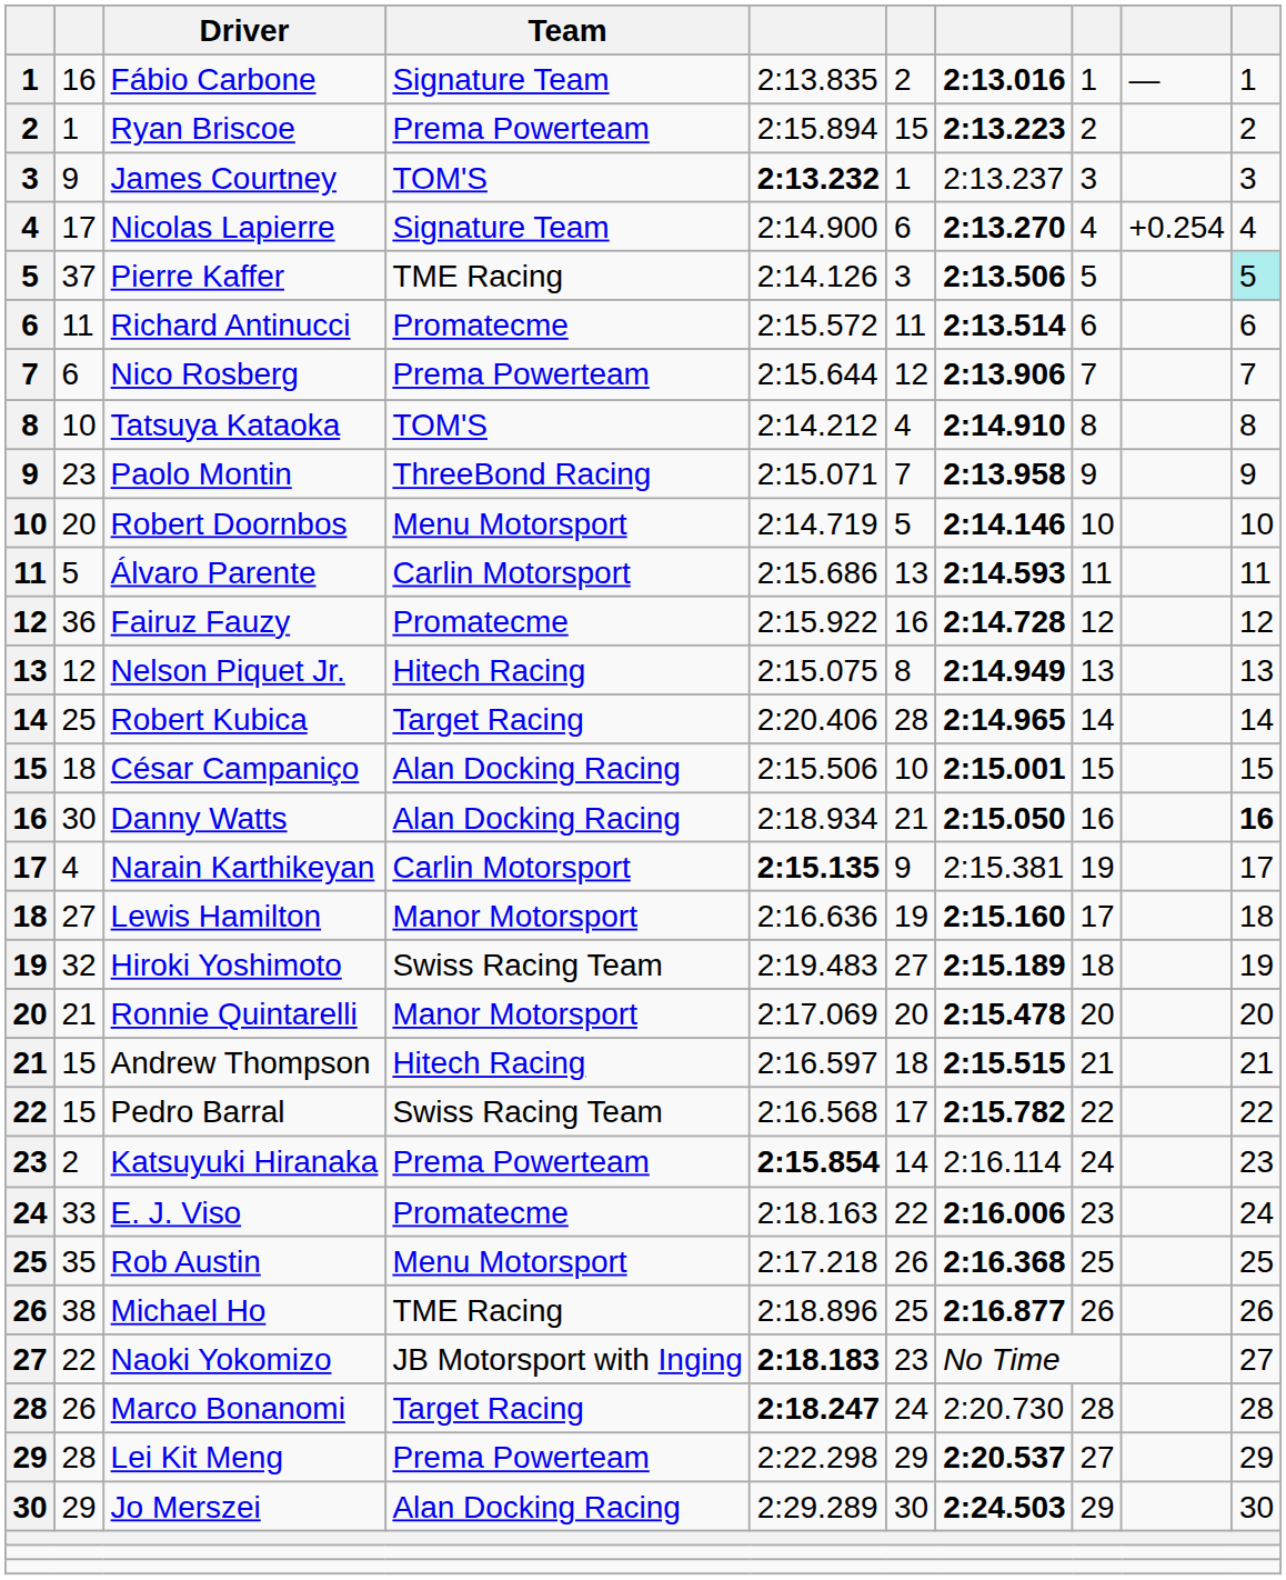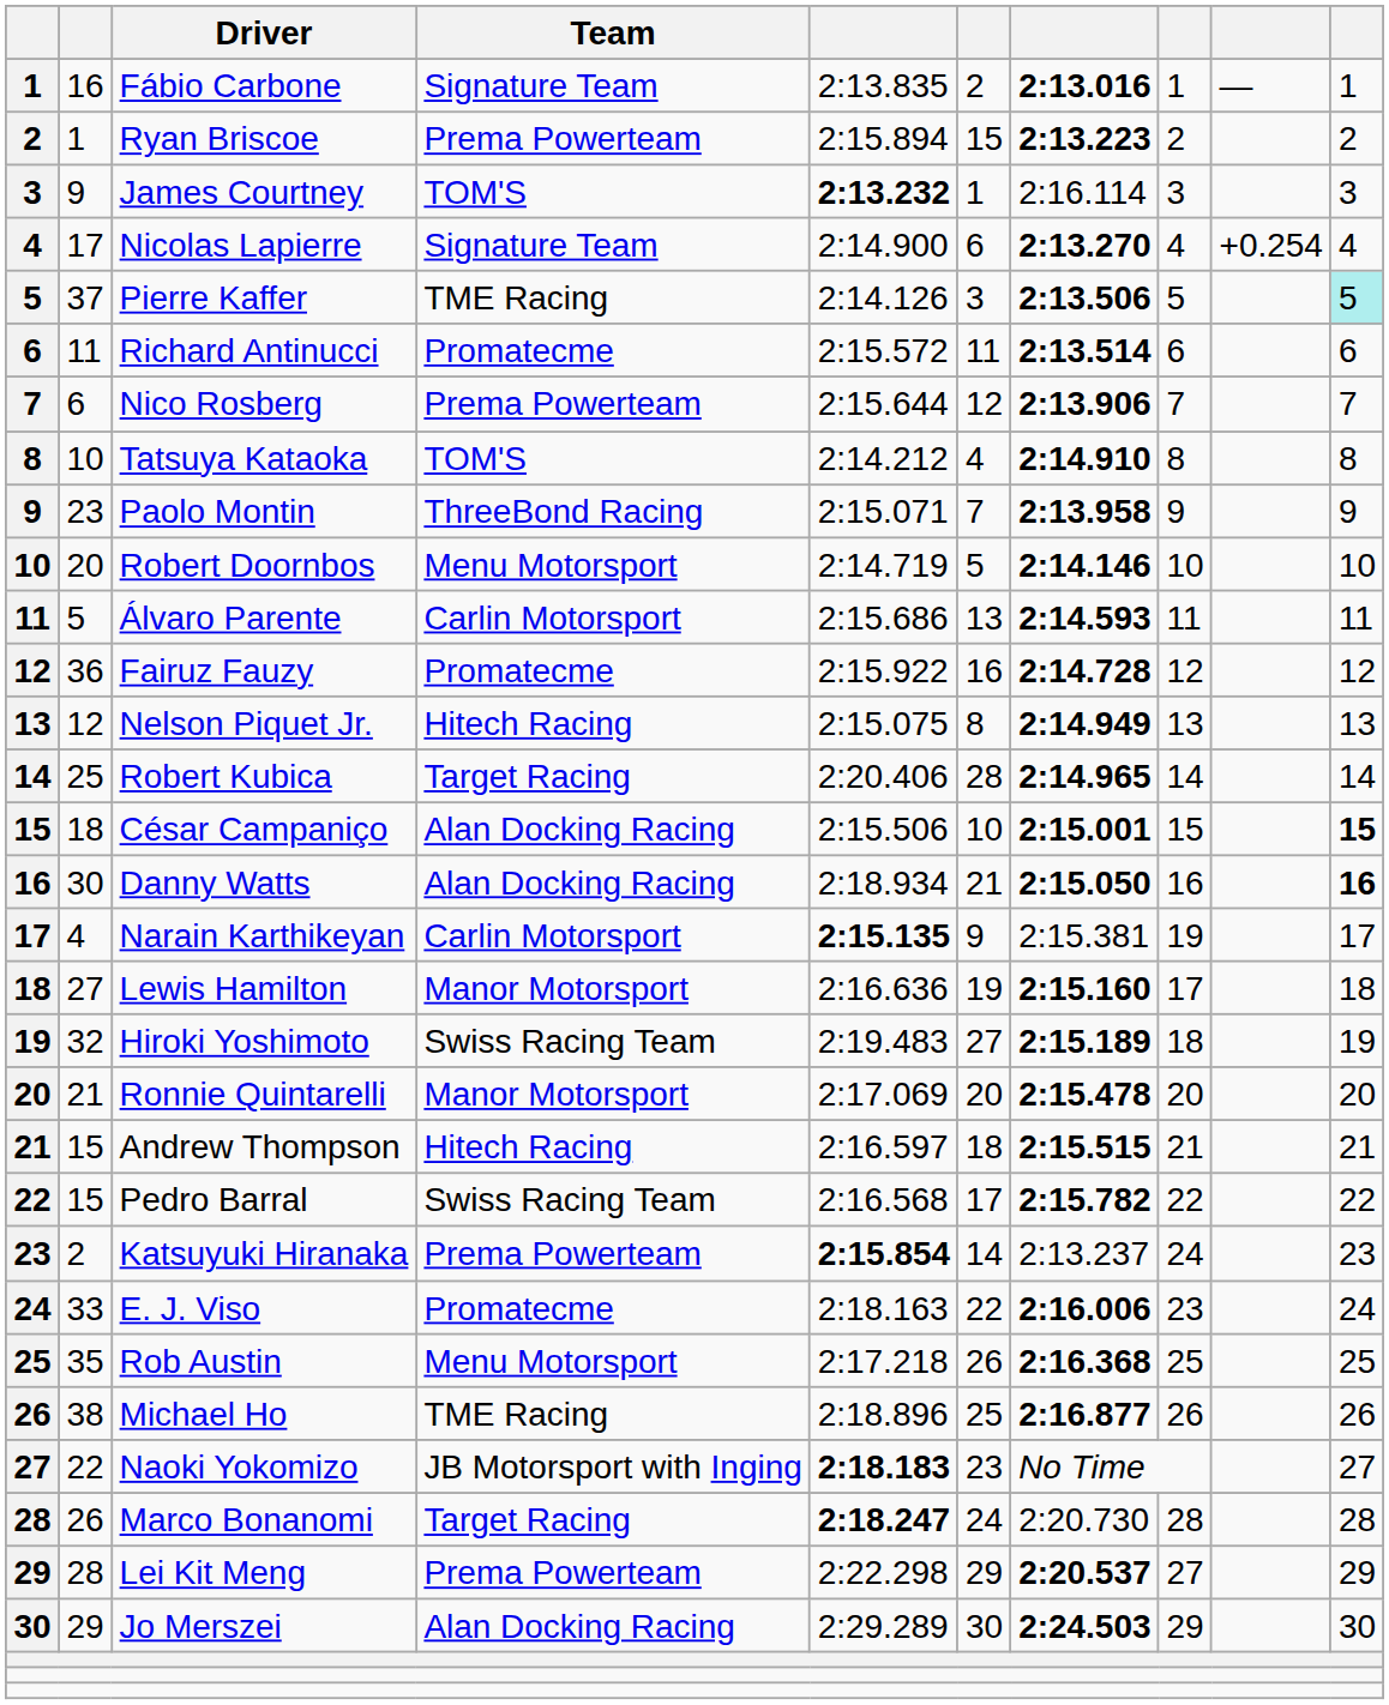James Courtney | column 7: 2:13.237 -> 2:16.114
César Campaniço | column 10: normal -> bold
Katsuyuki Hiranaka | column 7: 2:16.114 -> 2:13.237
